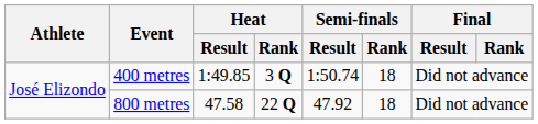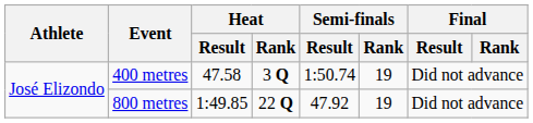400 metres | Heat / Result: 1:49.85 -> 47.58
400 metres | Semi-finals / Rank: 18 -> 19
800 metres | Heat / Result: 47.58 -> 1:49.85
800 metres | Semi-finals / Rank: 18 -> 19
